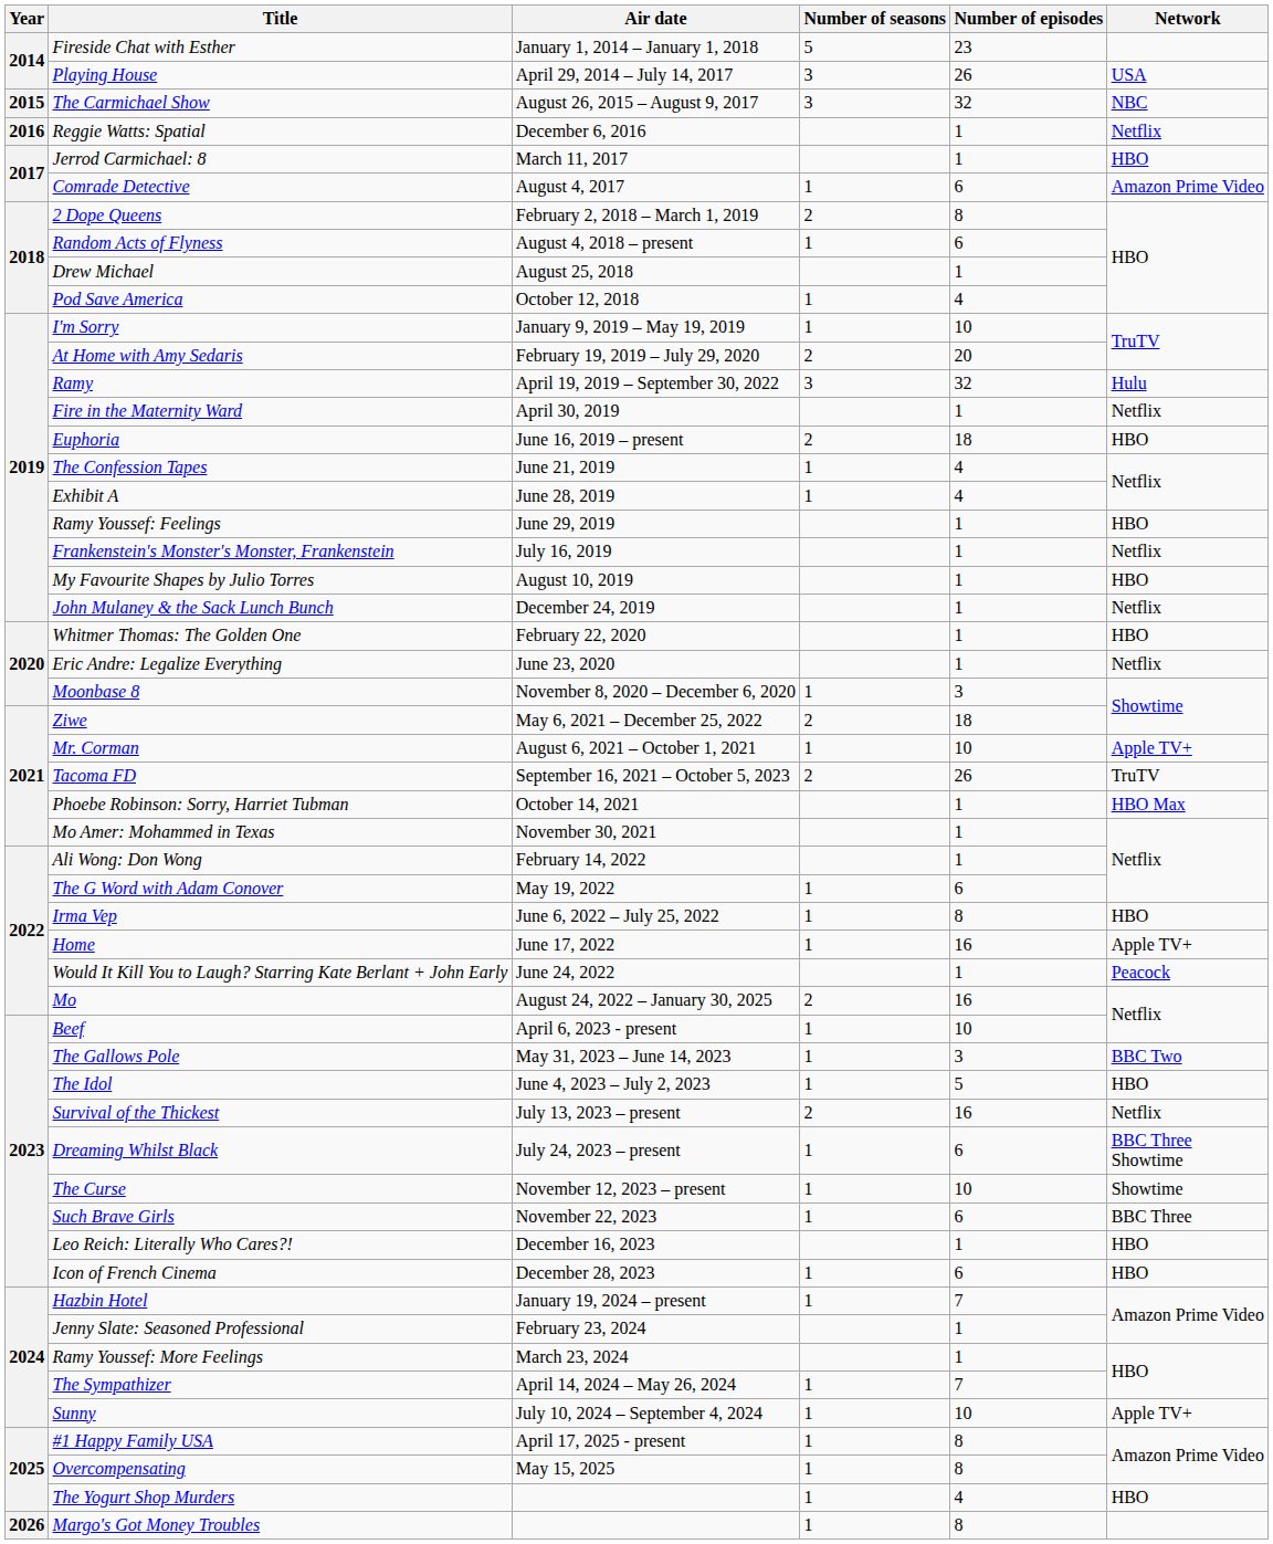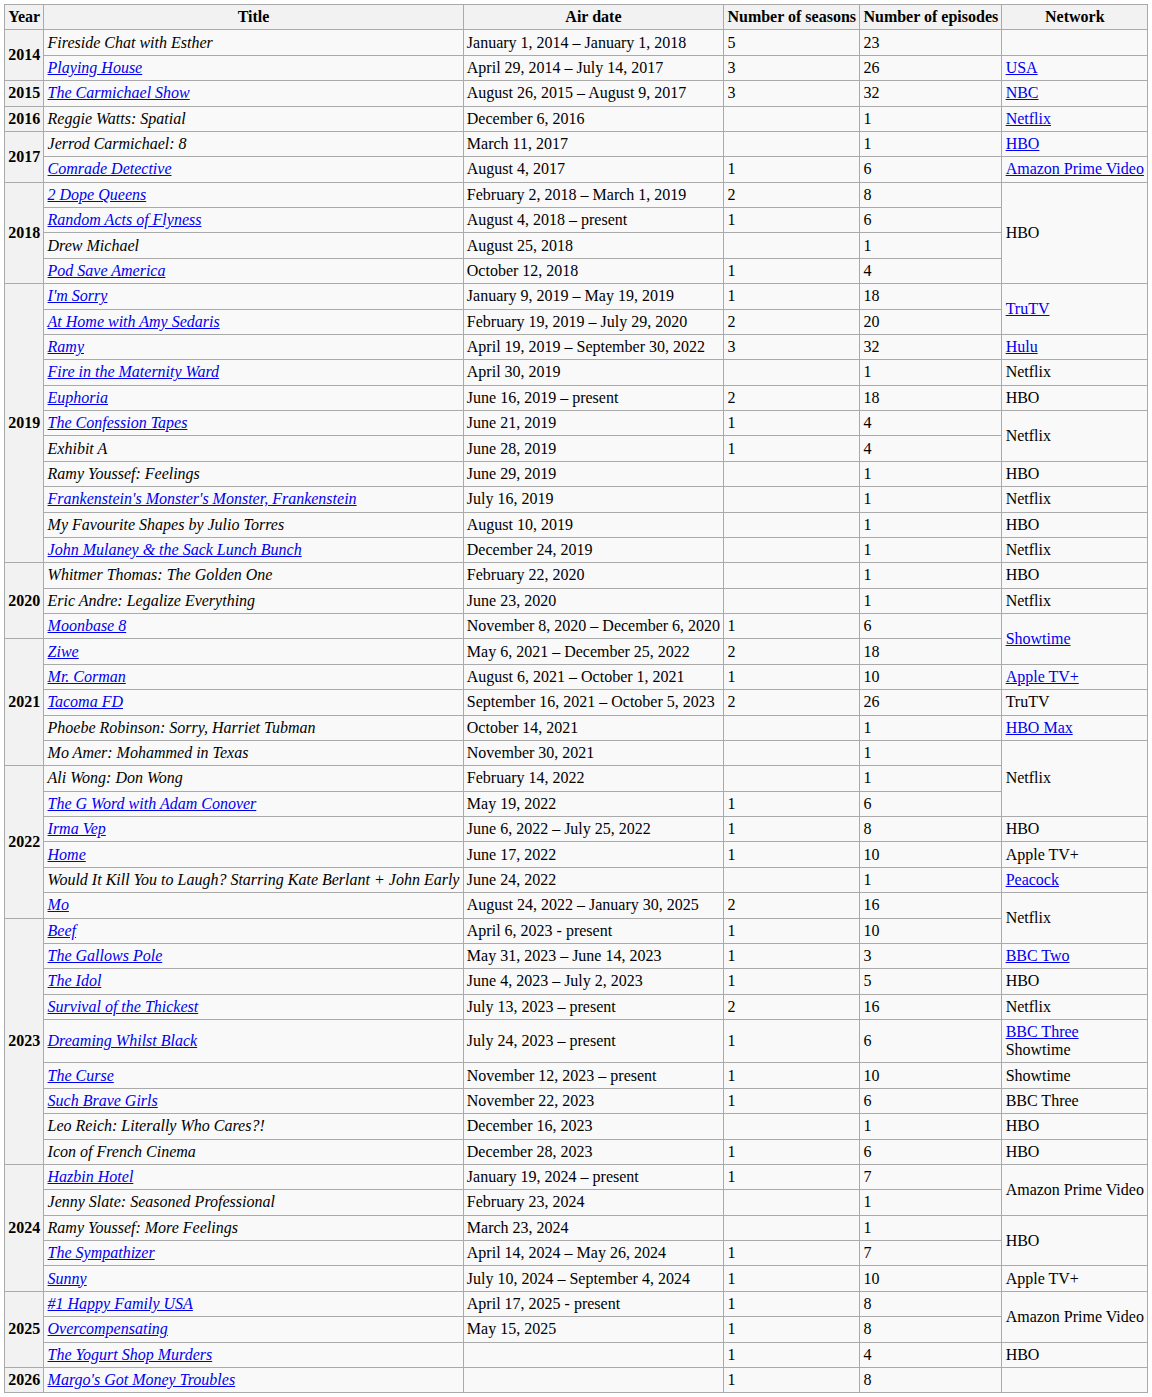I'm Sorry | Number of episodes: 10 -> 18
Moonbase 8 | Number of episodes: 3 -> 6
Home | Number of episodes: 16 -> 10
